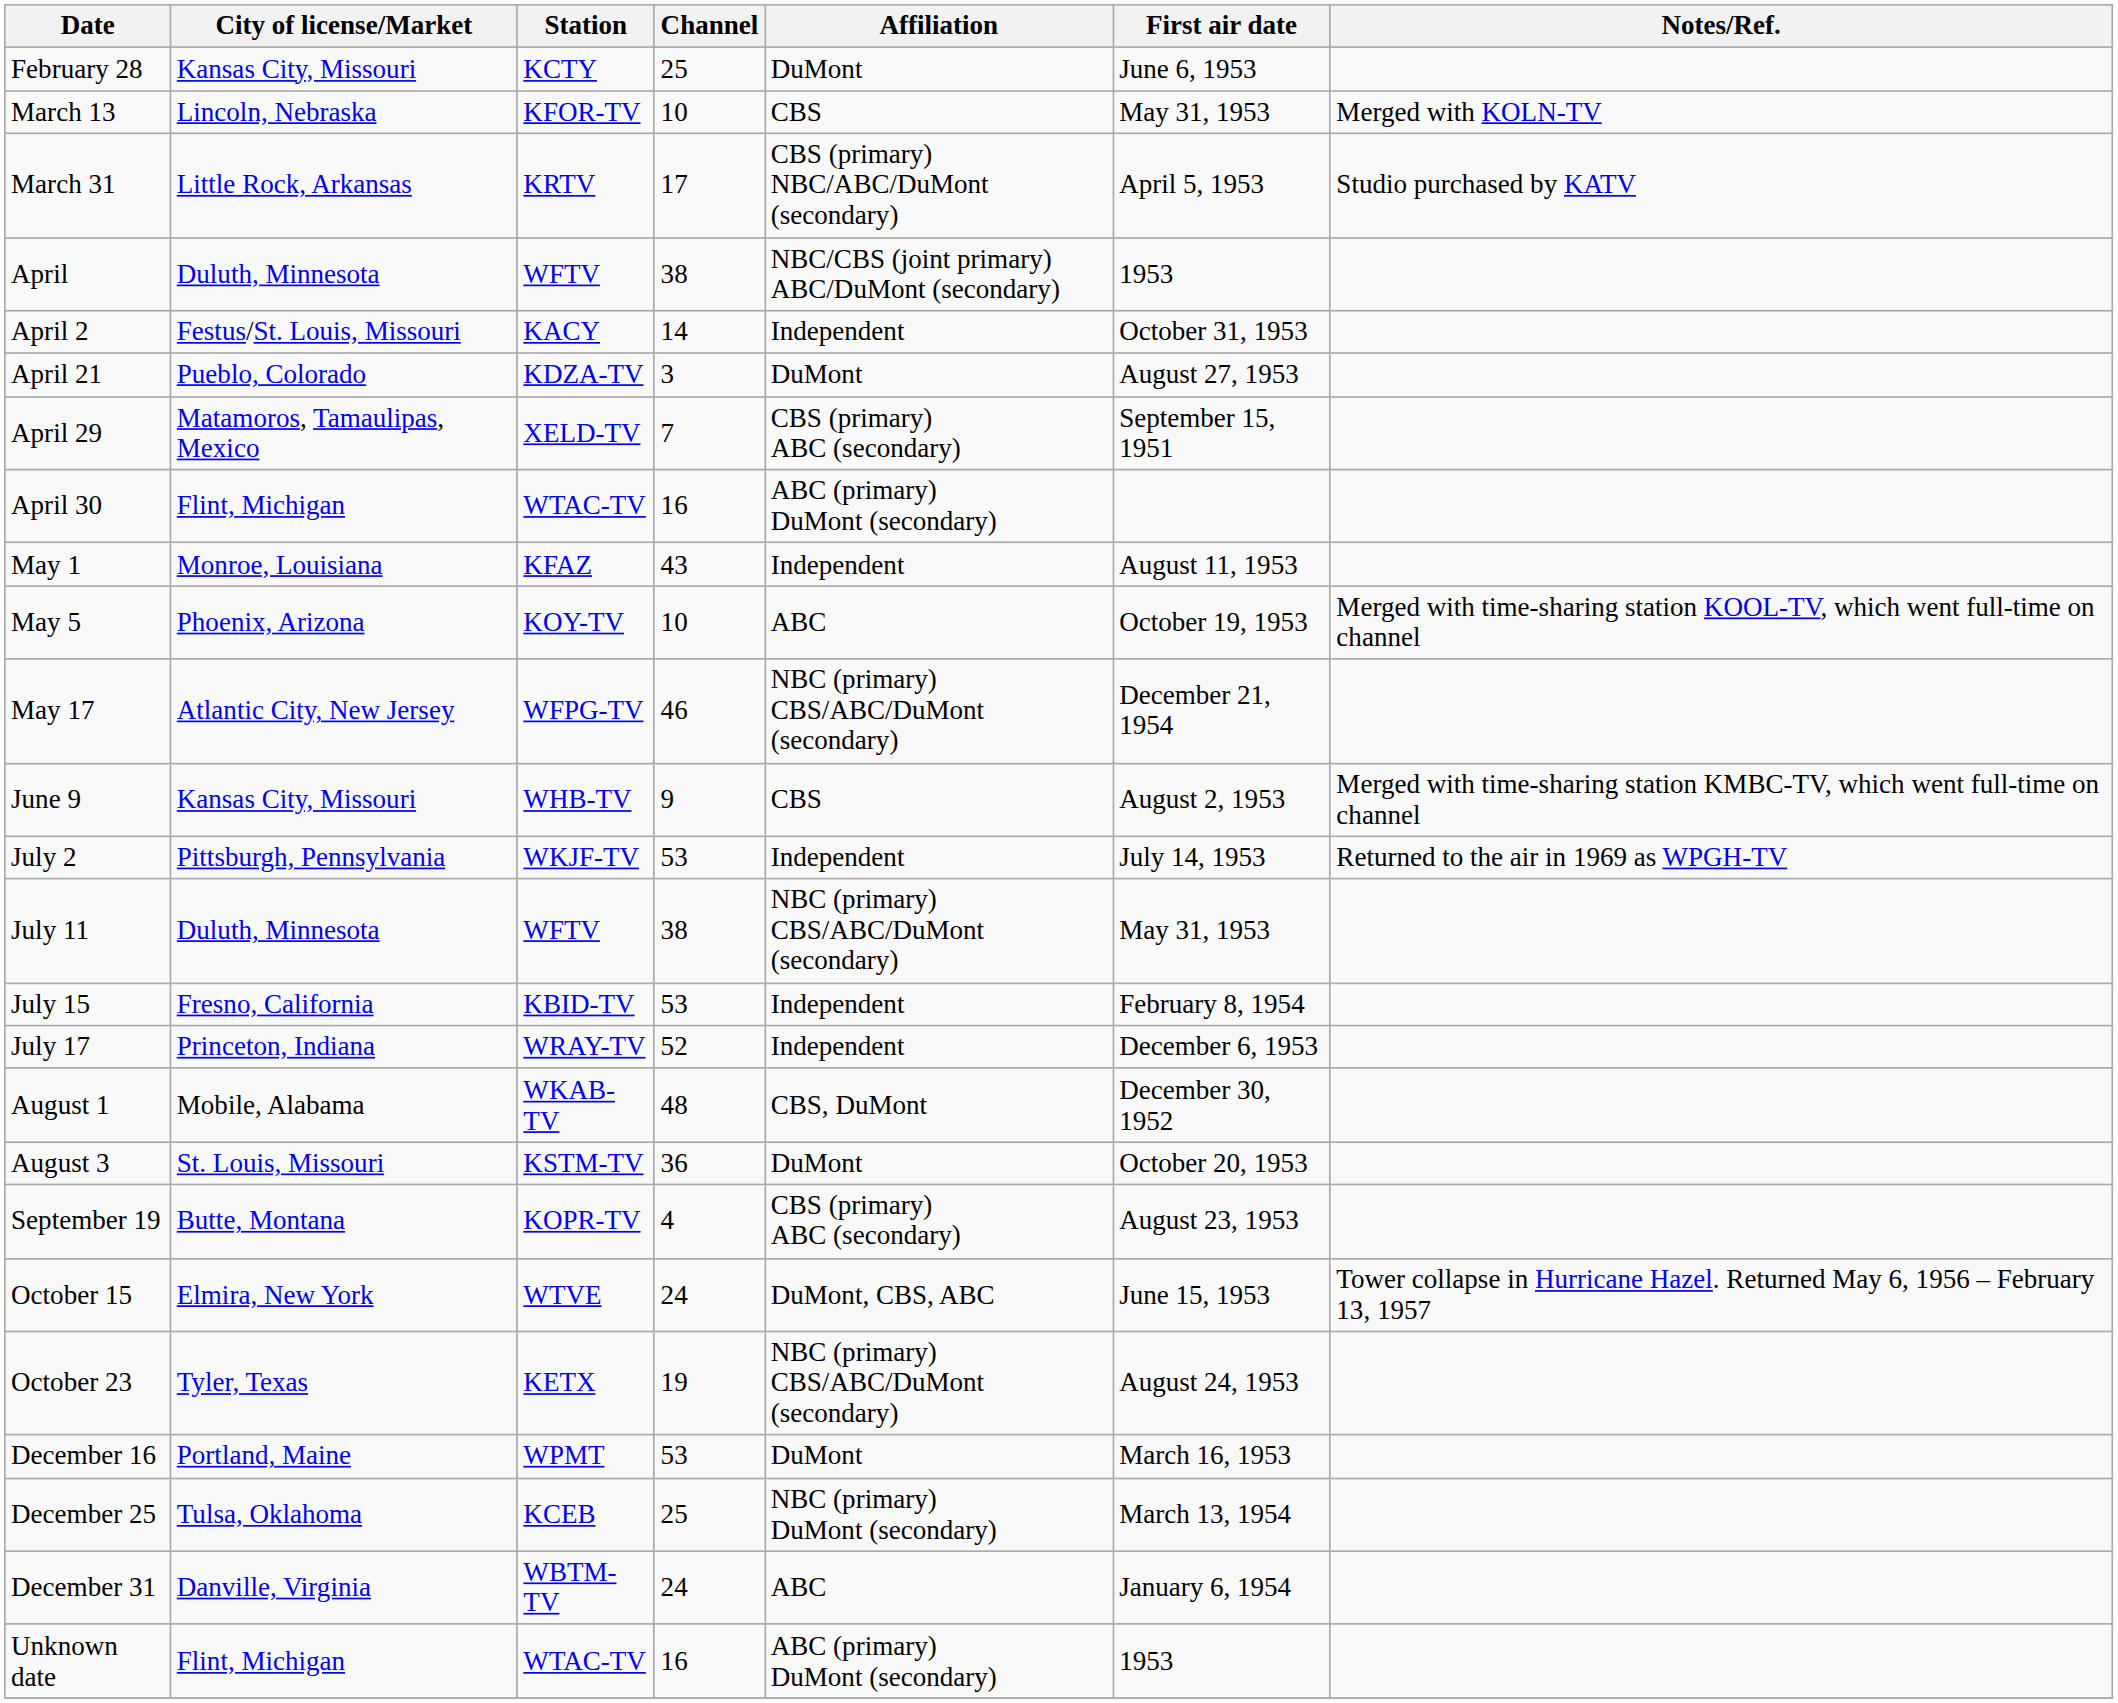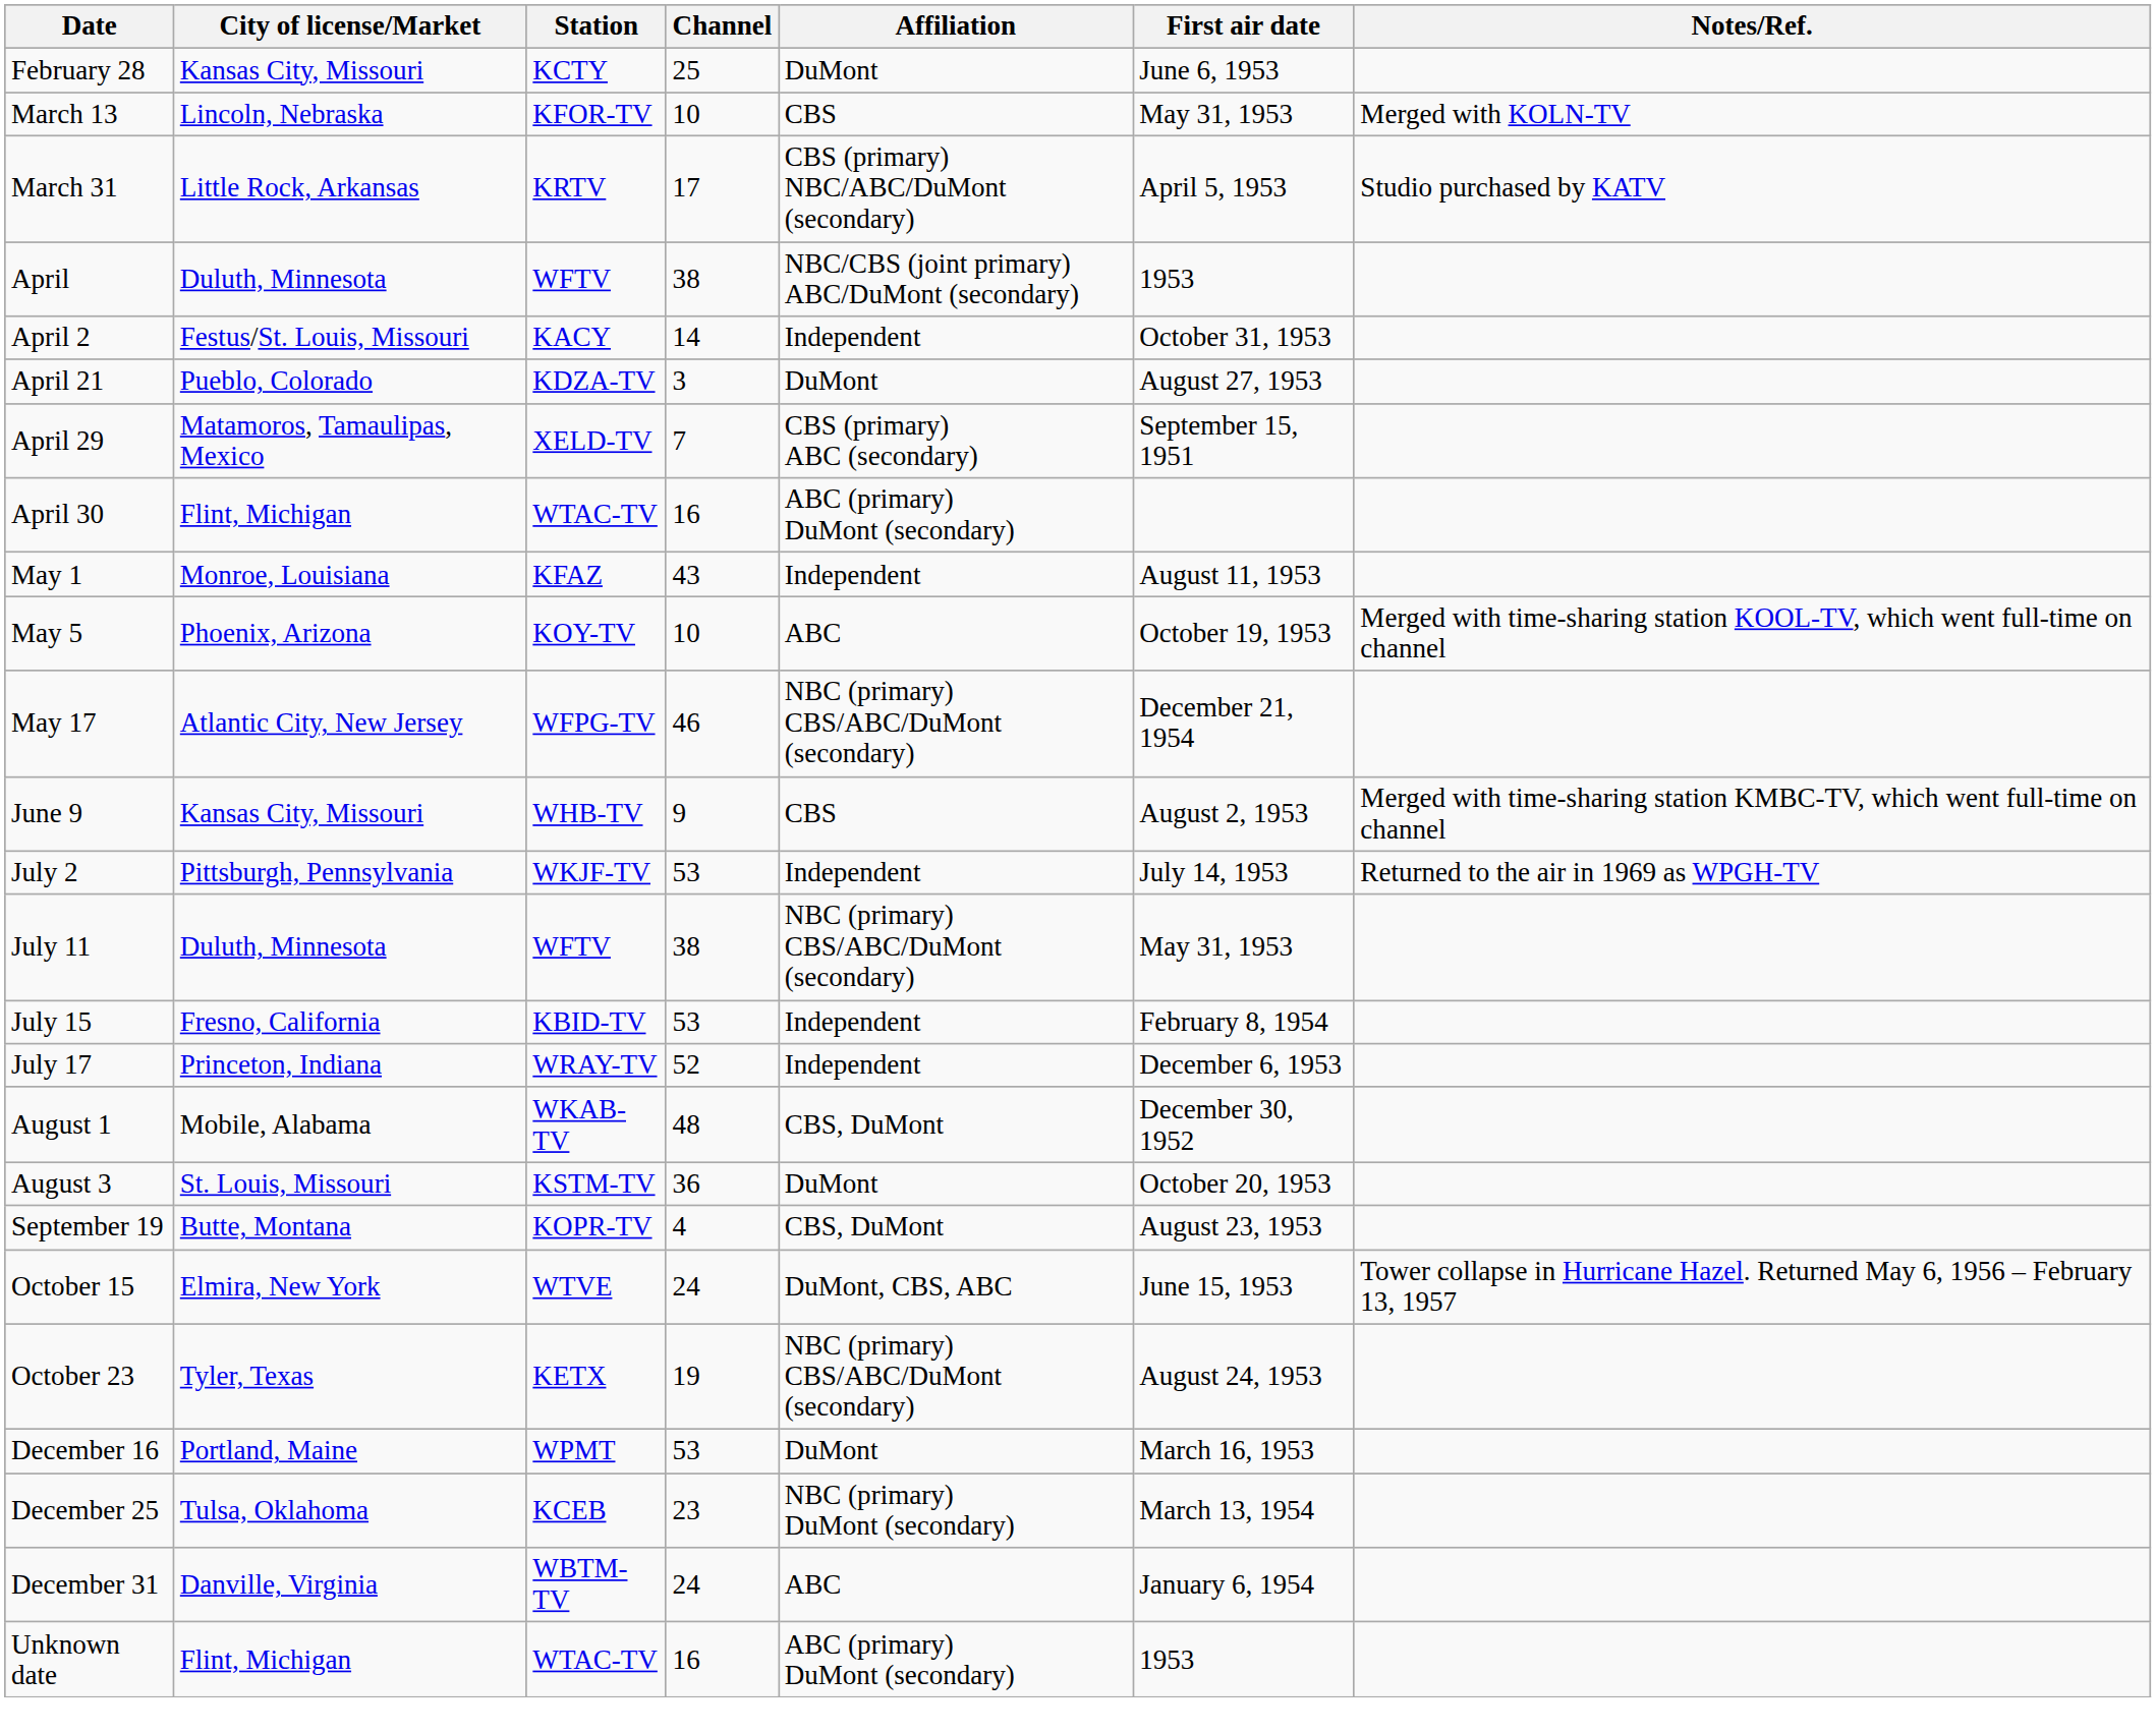September 19 | Affiliation: CBS (primary) ABC (secondary) -> CBS, DuMont
December 25 | Channel: 25 -> 23
